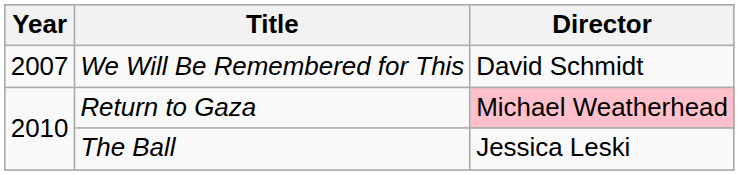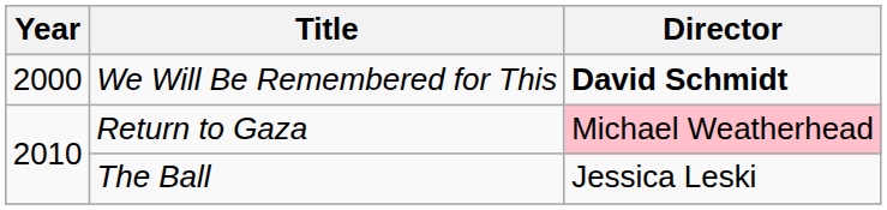We Will Be Remembered for This | Year: 2007 -> 2000
We Will Be Remembered for This | Director: normal -> bold
